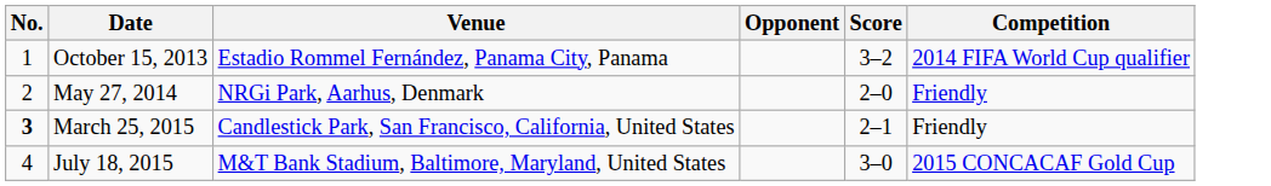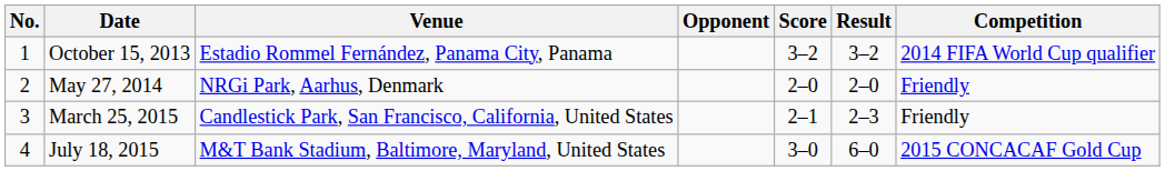+ column: Result | 3–2 | 2–0 | 2–3 | 6–0
March 25, 2015 | No.: bold -> normal
